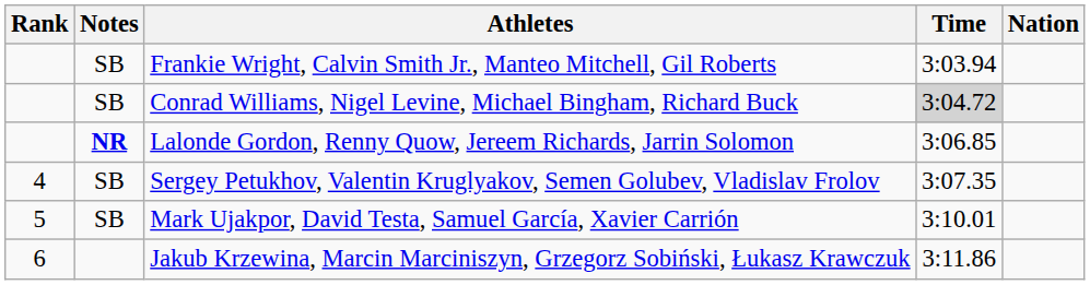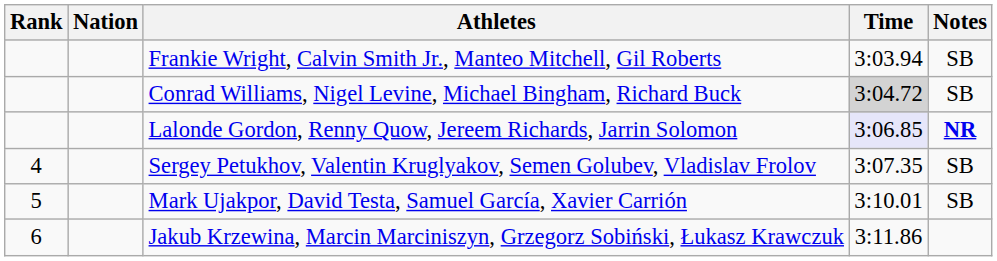columns swapped: Nation <-> Notes
Lalonde Gordon, Renny Quow, Jereem Richards, Jarrin Solomon | Time: no background -> lavender background
